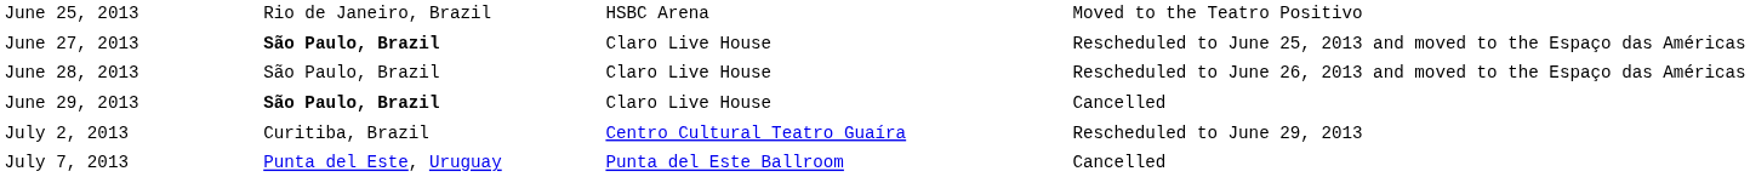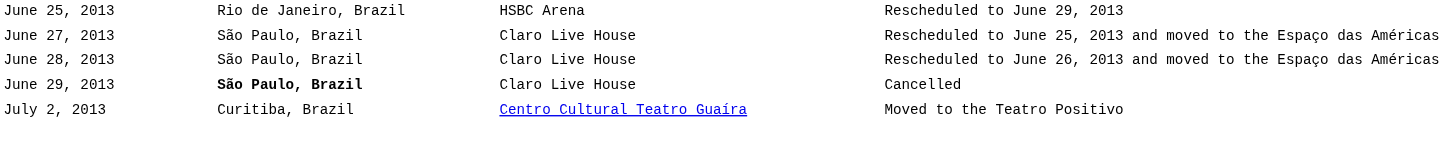June 25, 2013 | column 4: Moved to the Teatro Positivo -> Rescheduled to June 29, 2013
June 27, 2013 | column 2: bold -> normal
July 2, 2013 | column 4: Rescheduled to June 29, 2013 -> Moved to the Teatro Positivo
- row: July 7, 2013 | Punta del Este, Uruguay | Punta del Este Ballroom | Cancelled
